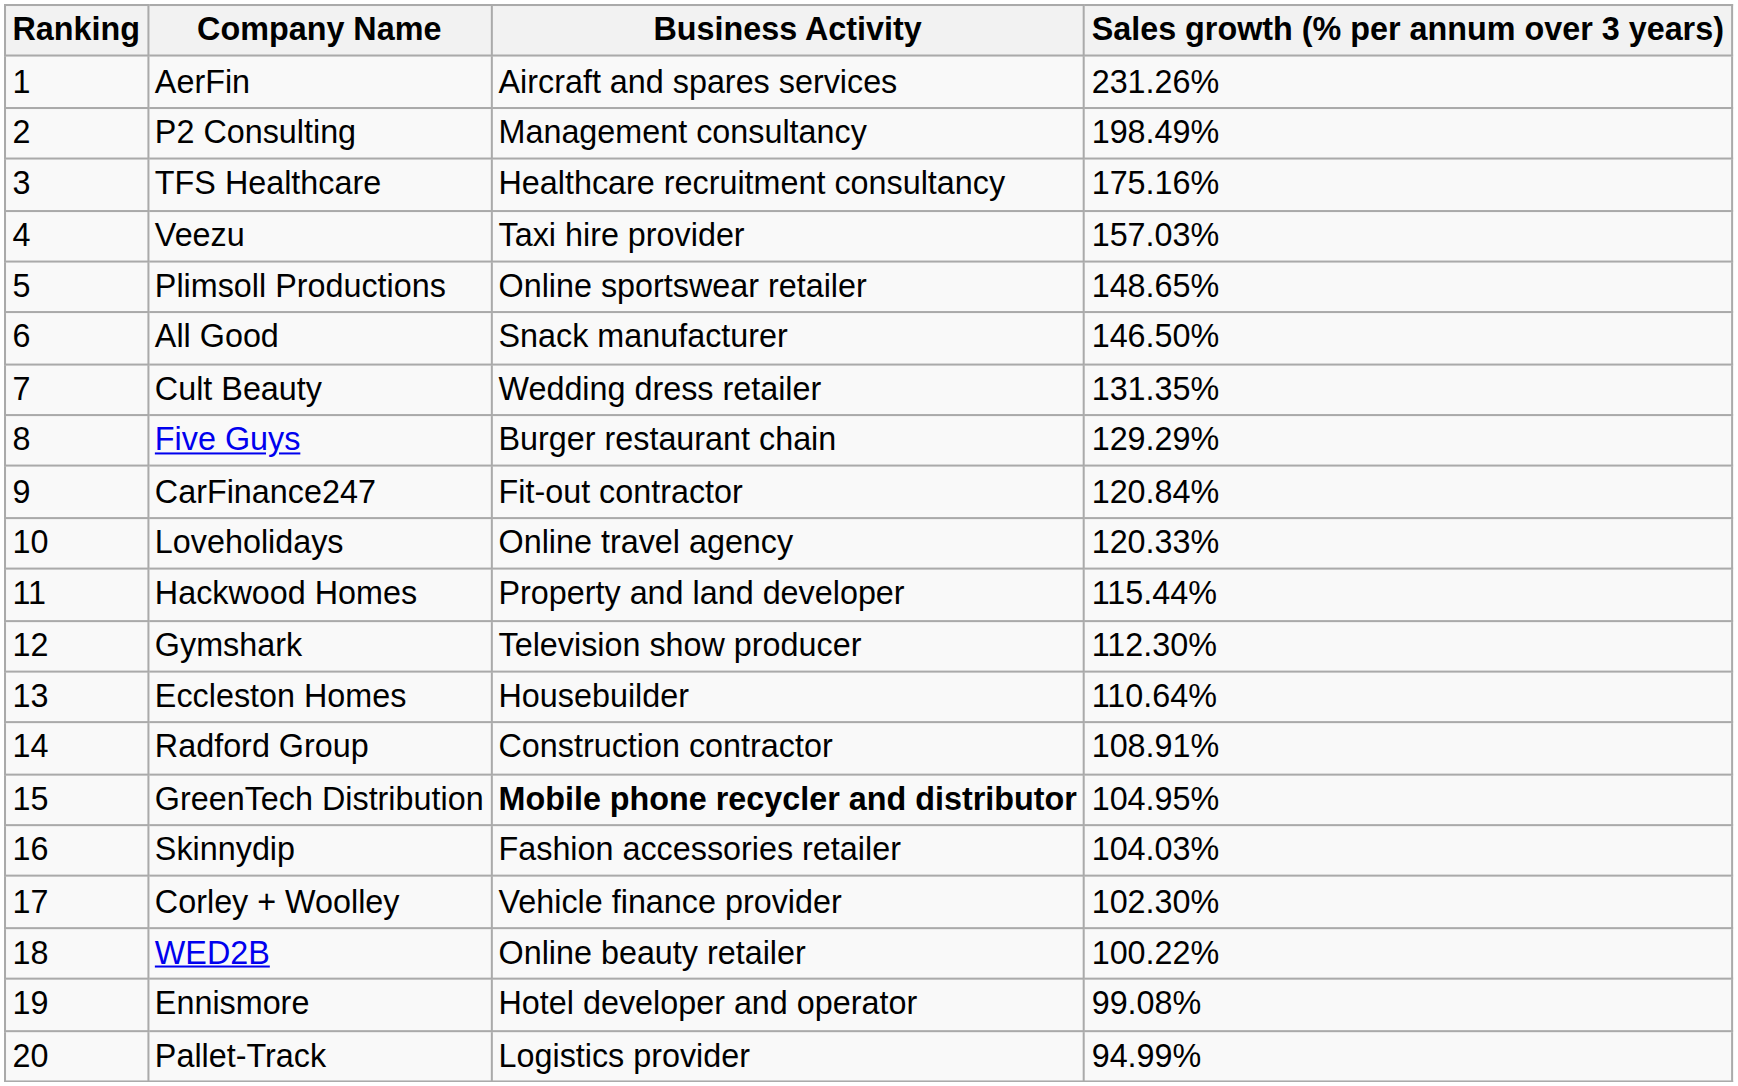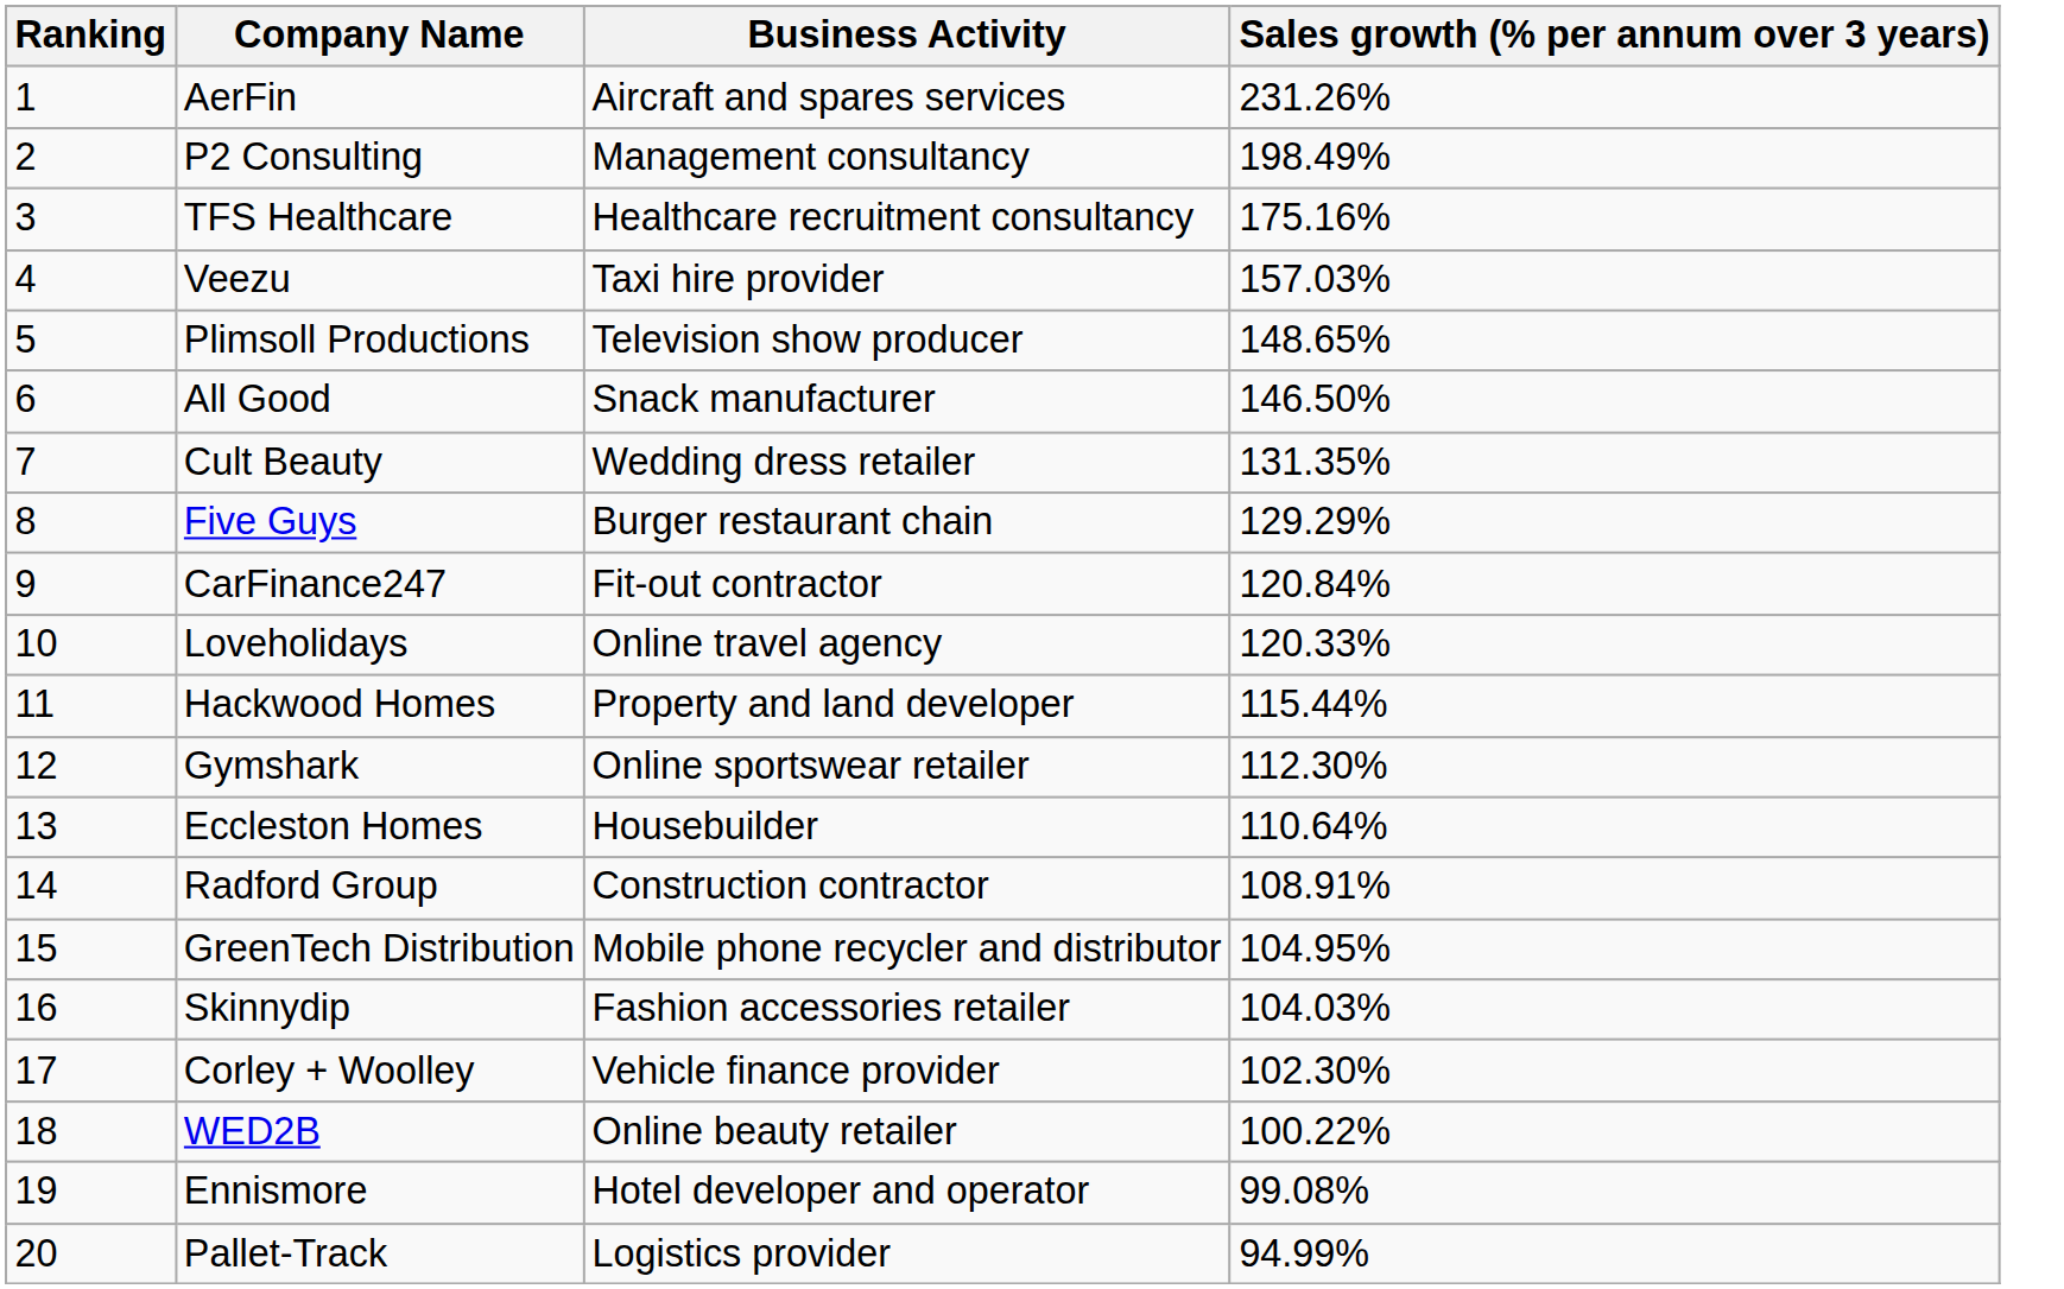Plimsoll Productions | Business Activity: Online sportswear retailer -> Television show producer
Gymshark | Business Activity: Television show producer -> Online sportswear retailer
GreenTech Distribution | Business Activity: bold -> normal
